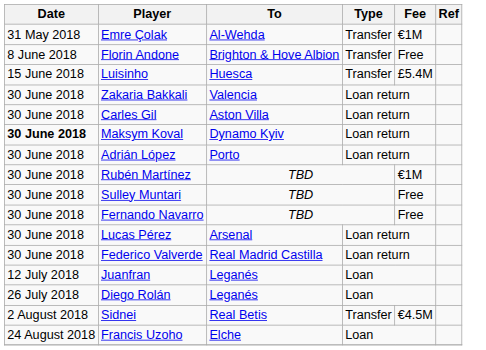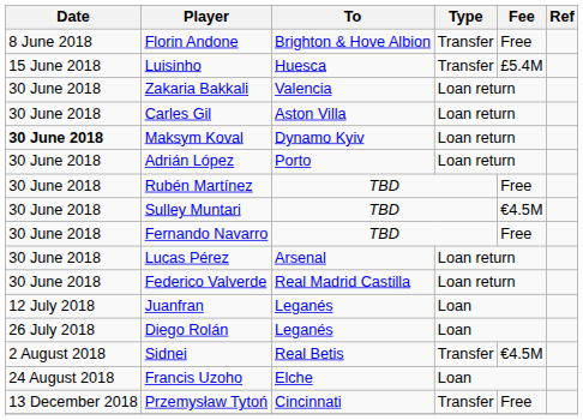- row: 31 May 2018 | Emre Çolak | Al-Wehda | Transfer | €1M
Rubén Martínez | Fee: €1M -> Free
Sulley Muntari | Fee: Free -> €4.5M
+ row: 13 December 2018 | Przemysław Tytoń | Cincinnati | Transfer | Free
